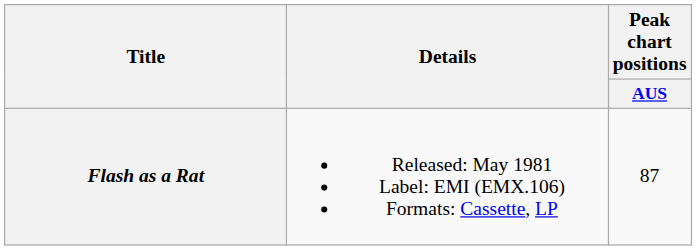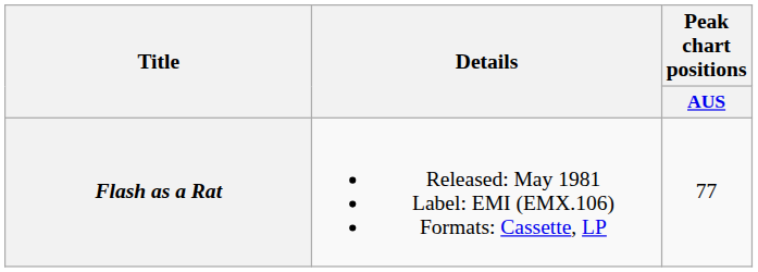Flash as a Rat | Peak chart positions / AUS: 87 -> 77
